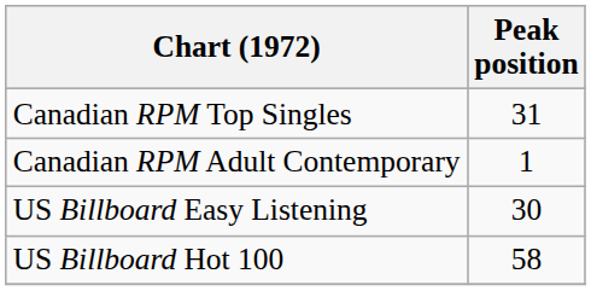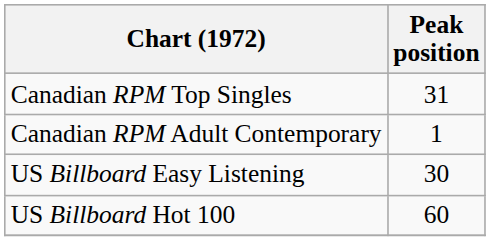US Billboard Hot 100 | Peak position: 58 -> 60
